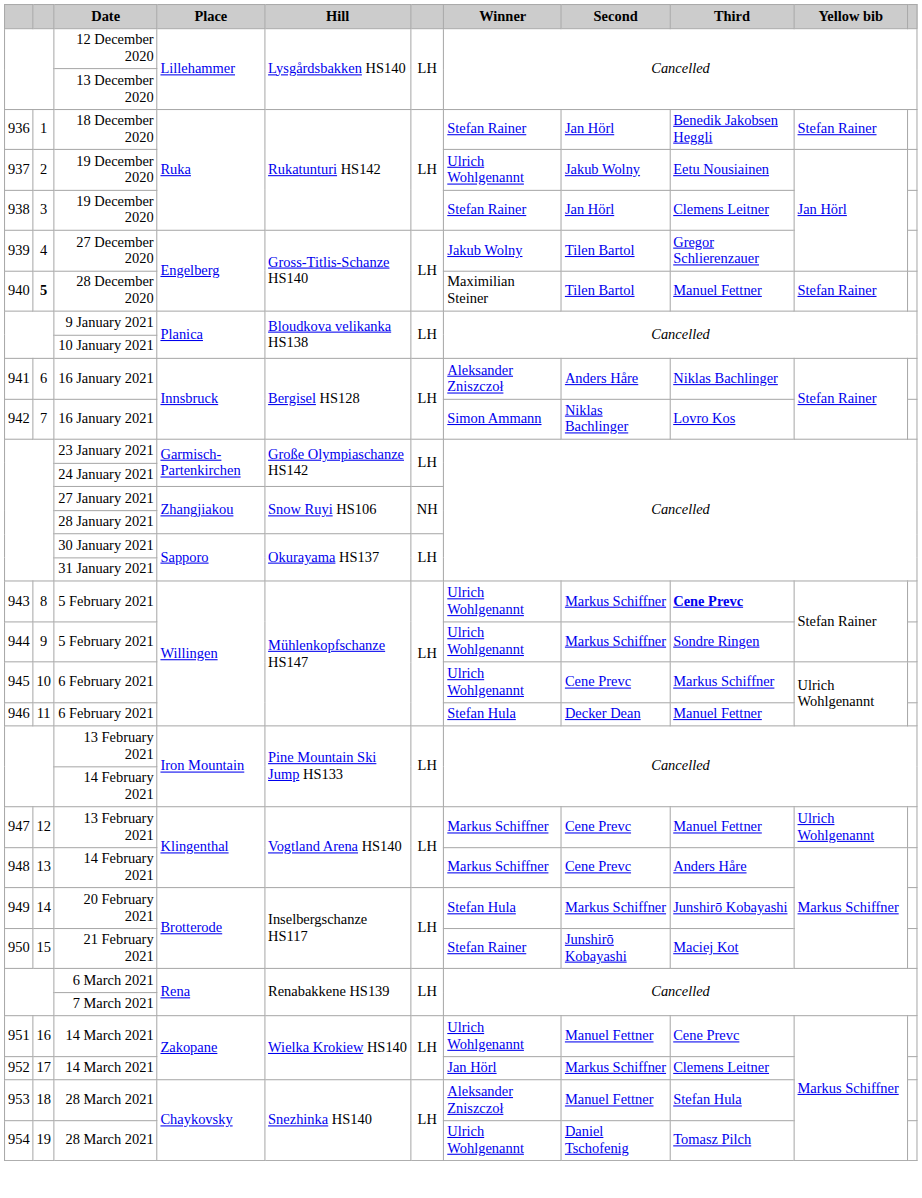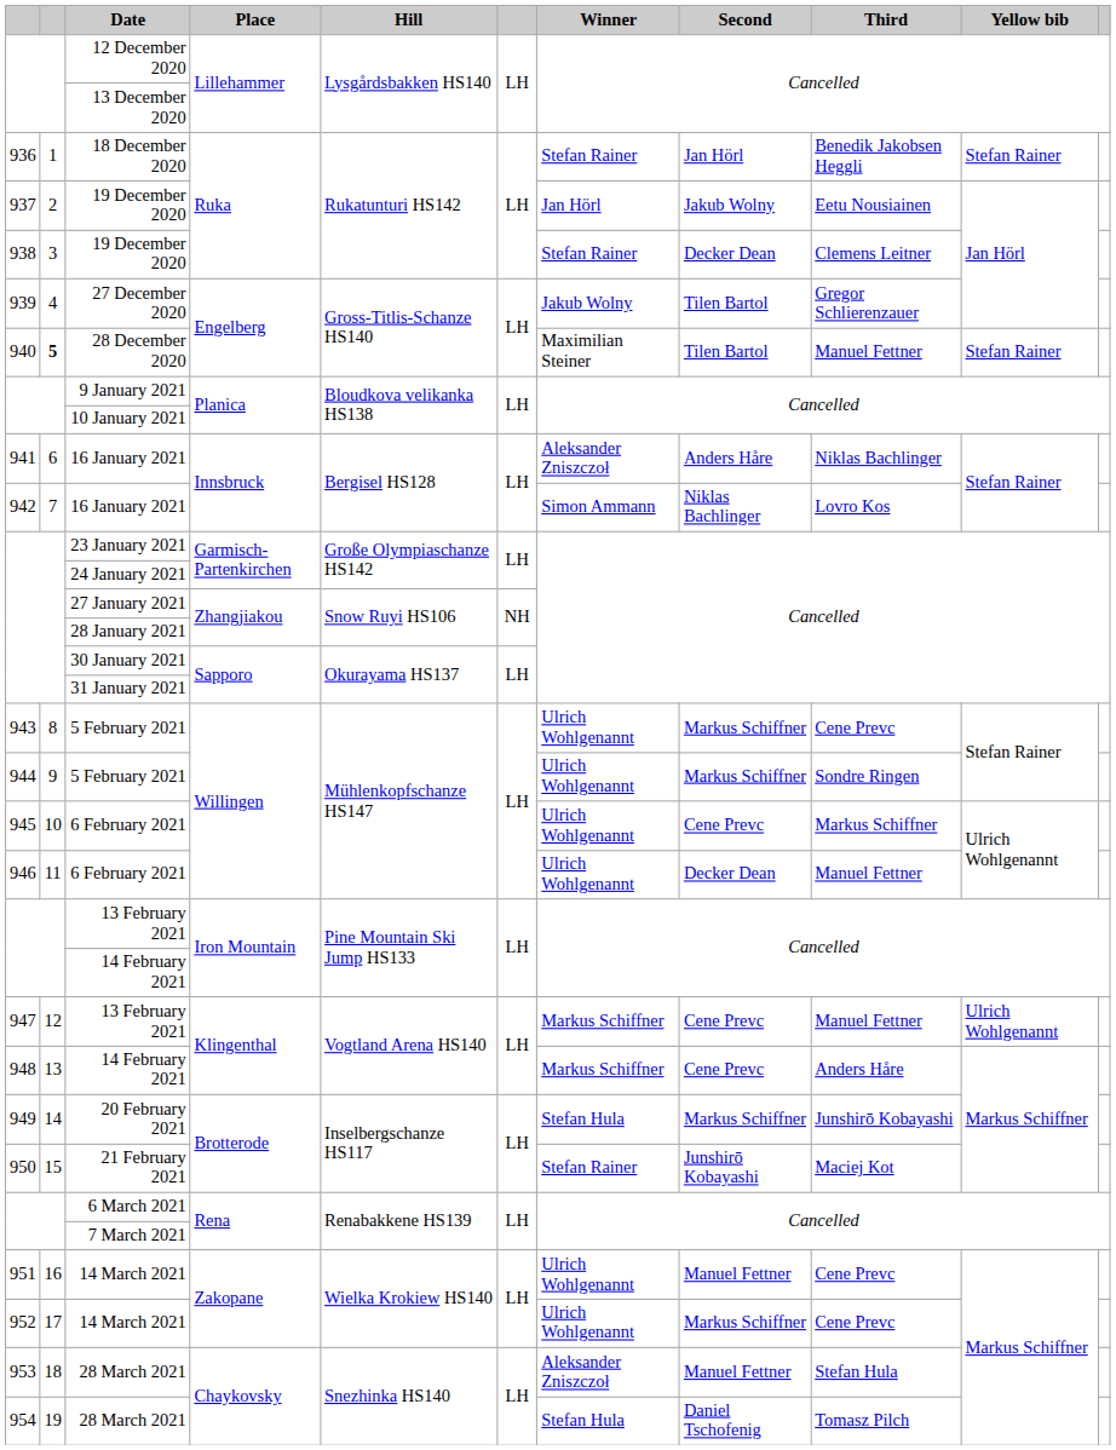937 / 19 December 2020 | Winner: Ulrich Wohlgenannt -> Jan Hörl
938 / 19 December 2020 | Second: Jan Hörl -> Decker Dean
943 / 5 February 2021 | Third: bold -> normal
946 / 6 February 2021 | Winner: Stefan Hula -> Ulrich Wohlgenannt
952 / 14 March 2021 | Winner: Jan Hörl -> Ulrich Wohlgenannt
952 / 14 March 2021 | Third: Clemens Leitner -> Cene Prevc
954 / 28 March 2021 | Winner: Ulrich Wohlgenannt -> Stefan Hula
